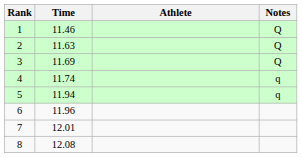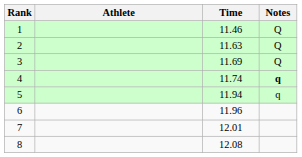columns swapped: Athlete <-> Time
4 | Notes: normal -> bold
